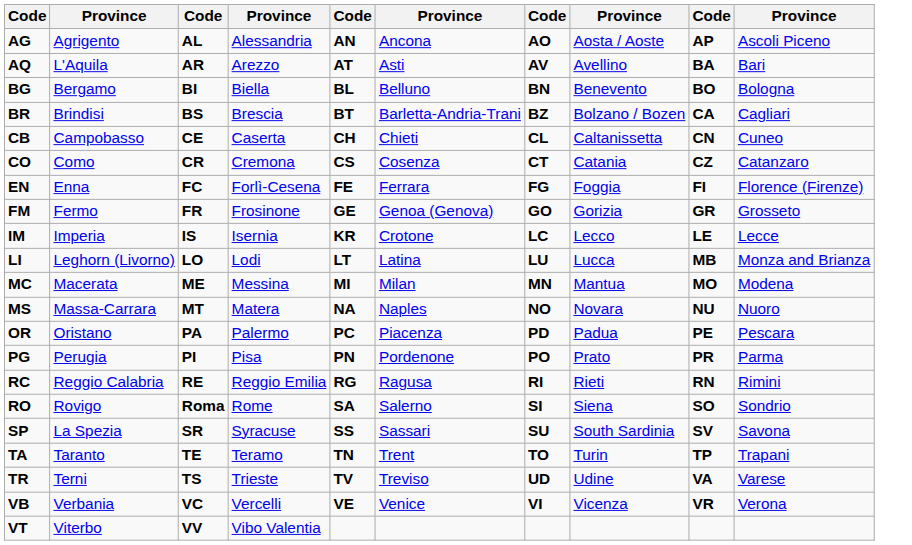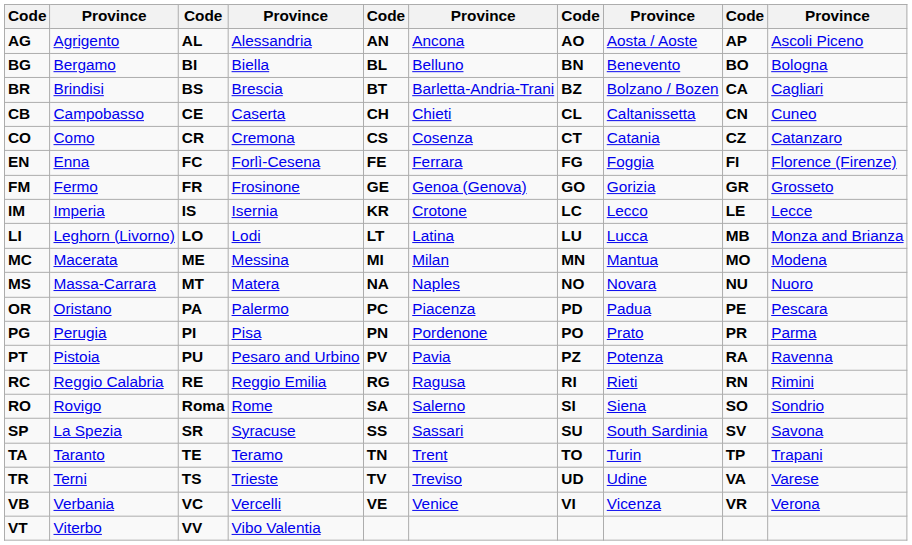- row: AQ | L'Aquila | AR | Arezzo | AT | Asti | AV | Avellino | BA | Bari
+ row: PT | Pistoia | PU | Pesaro and Urbino | PV | Pavia | PZ | Potenza | RA | Ravenna
